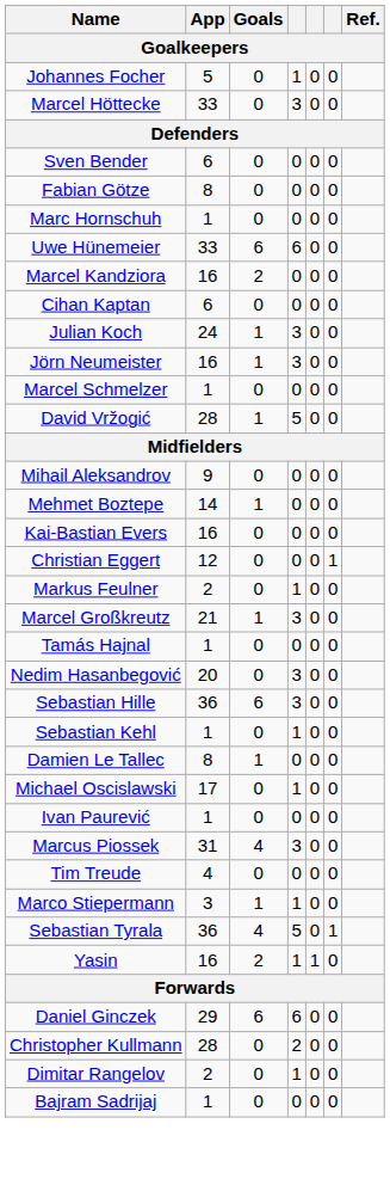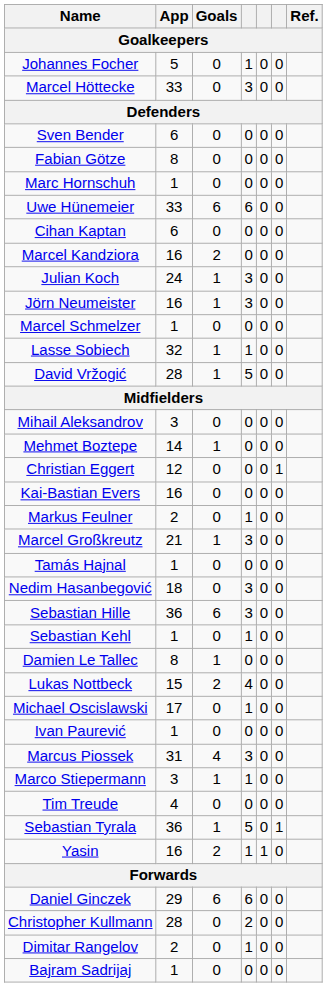rows swapped: Marcel Kandziora <-> Cihan Kaptan
+ row: Lasse Sobiech | 32 | 1 | 1 | 0 | 0
Mihail Aleksandrov | App: 9 -> 3
rows swapped: Christian Eggert <-> Kai-Bastian Evers
Nedim Hasanbegović | App: 20 -> 18
+ row: Lukas Nottbeck | 15 | 2 | 4 | 0 | 0
rows swapped: Marco Stiepermann <-> Tim Treude
Sebastian Tyrala | Goals: 4 -> 1
